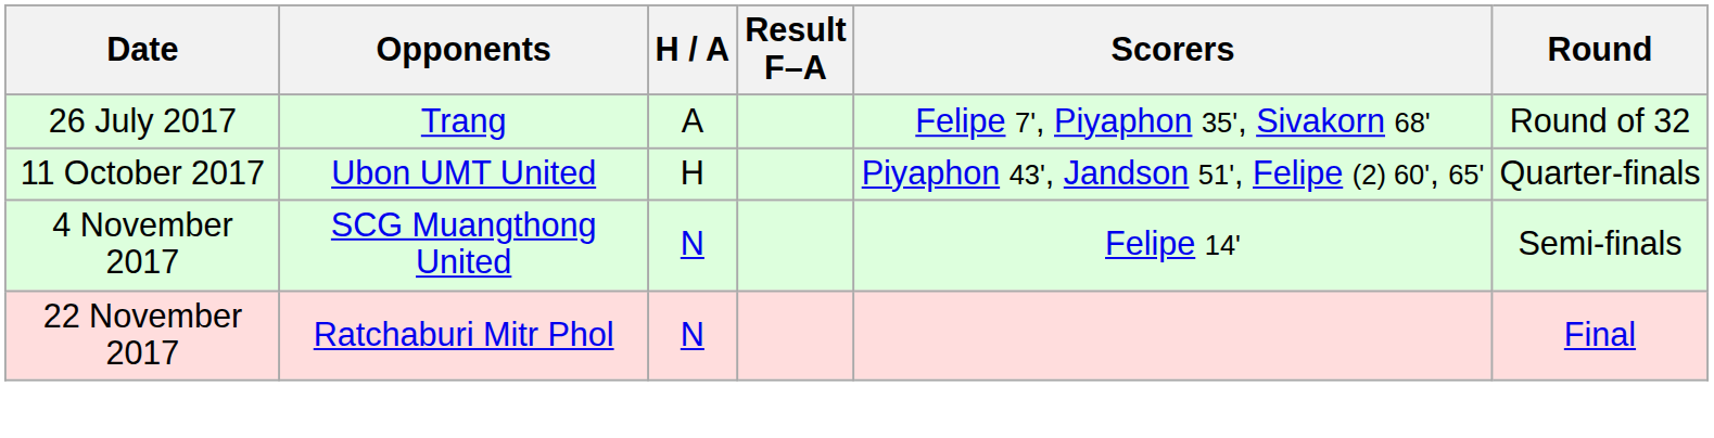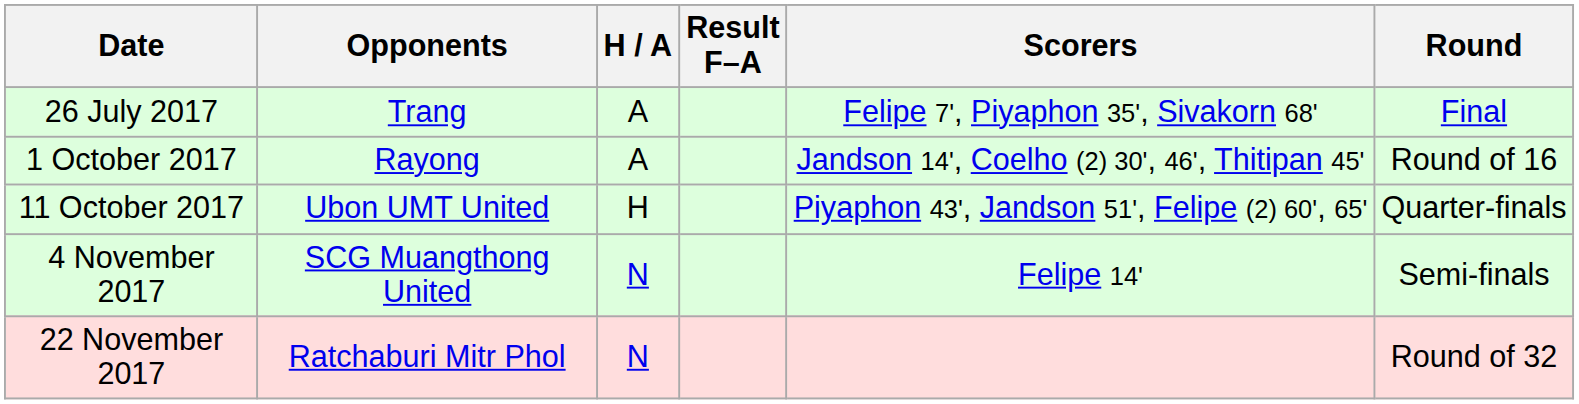26 July 2017 | Round: Round of 32 -> Final
+ row: 1 October 2017 | Rayong | A | Jandson 14', Coelho (2) 30', 46', Thitipan 45' | Round of 16
22 November 2017 | Round: Final -> Round of 32
